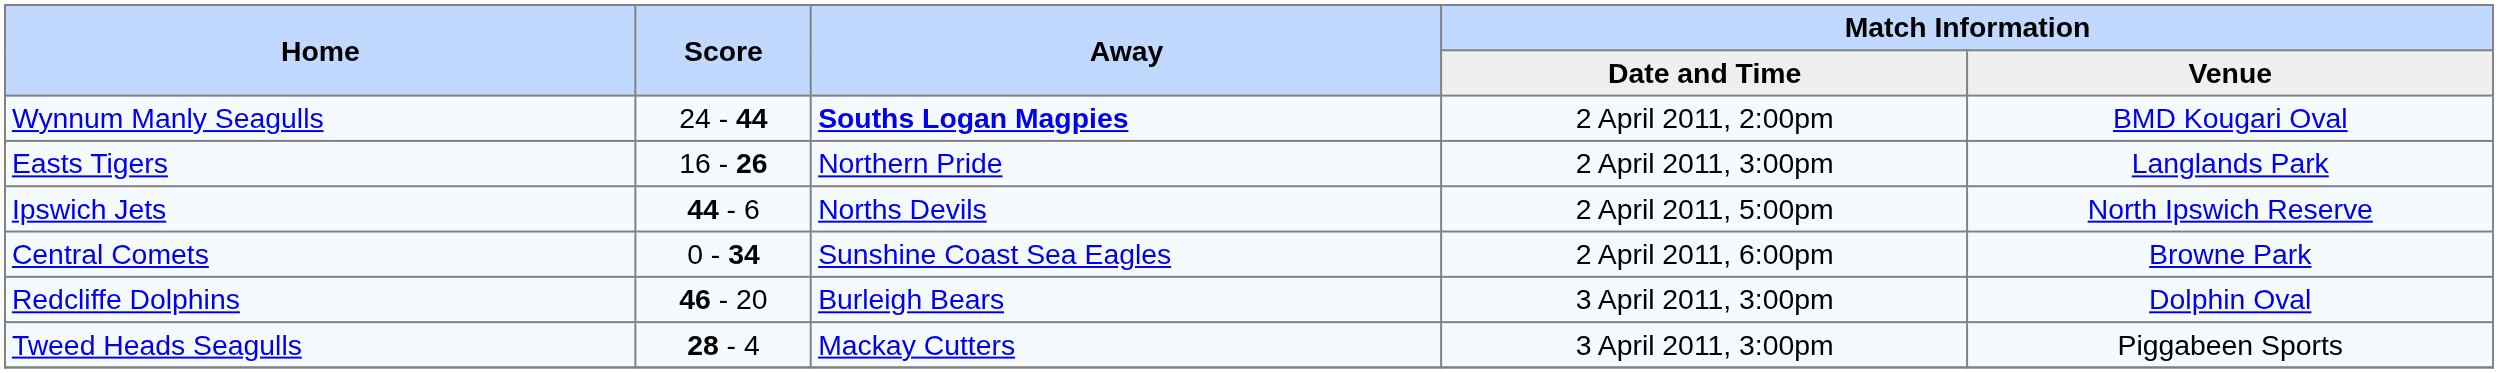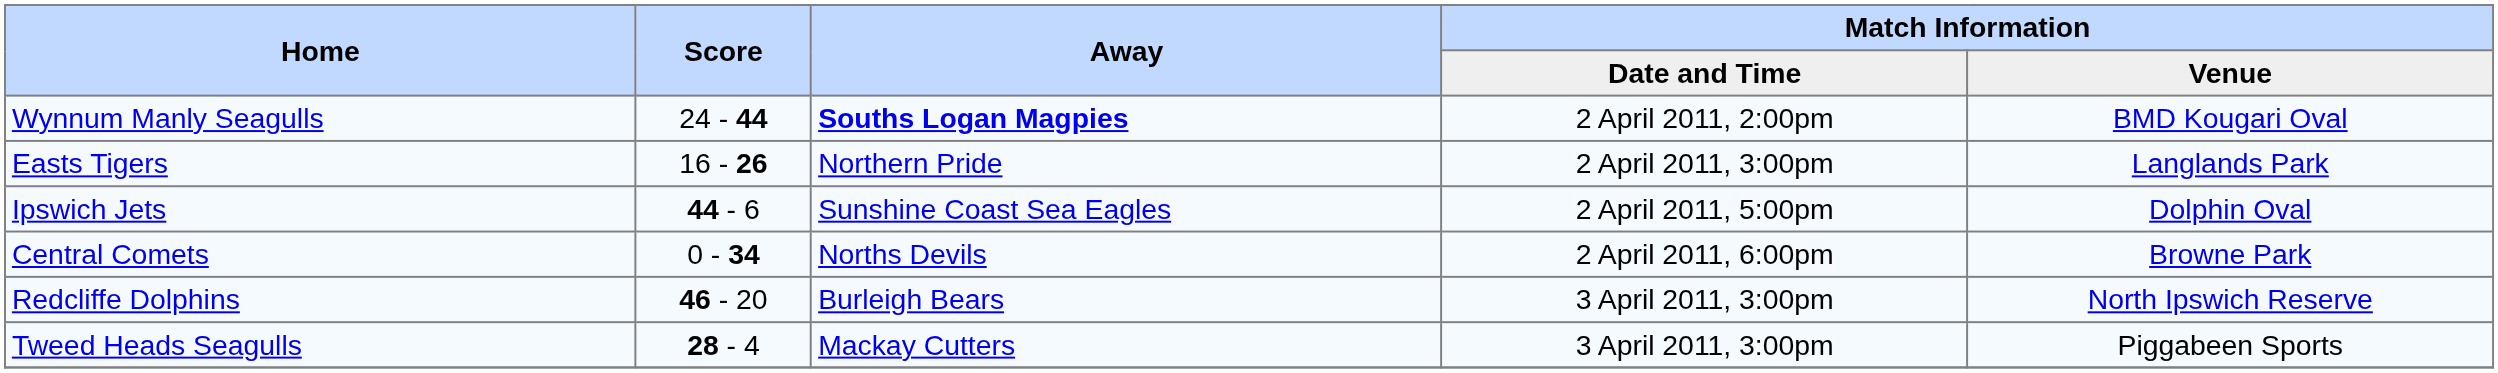Ipswich Jets | Away: Norths Devils -> Sunshine Coast Sea Eagles
Ipswich Jets | Match Information / Venue: North Ipswich Reserve -> Dolphin Oval
Central Comets | Away: Sunshine Coast Sea Eagles -> Norths Devils
Redcliffe Dolphins | Match Information / Venue: Dolphin Oval -> North Ipswich Reserve
